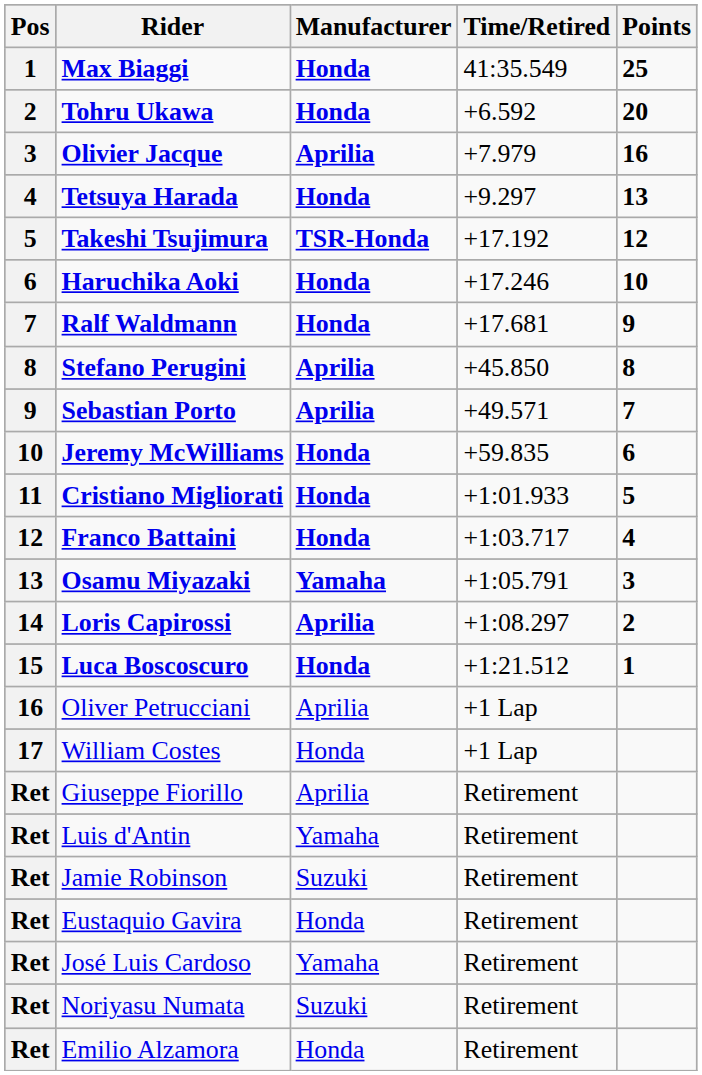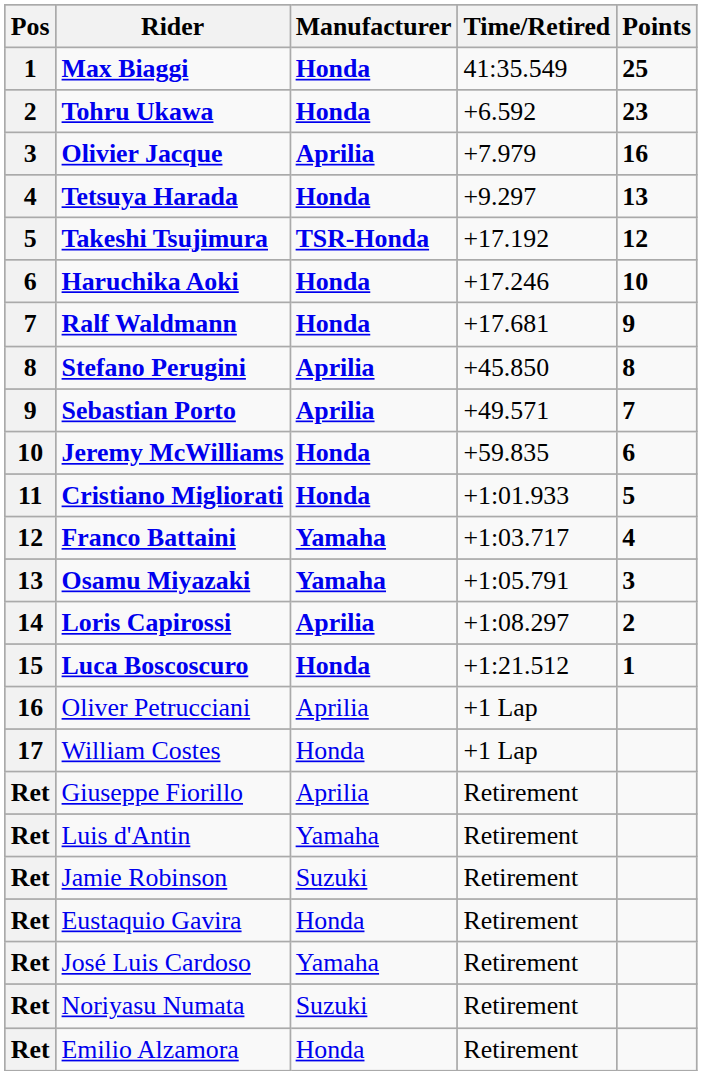Tohru Ukawa | Points: 20 -> 23
Franco Battaini | Manufacturer: Honda -> Yamaha
